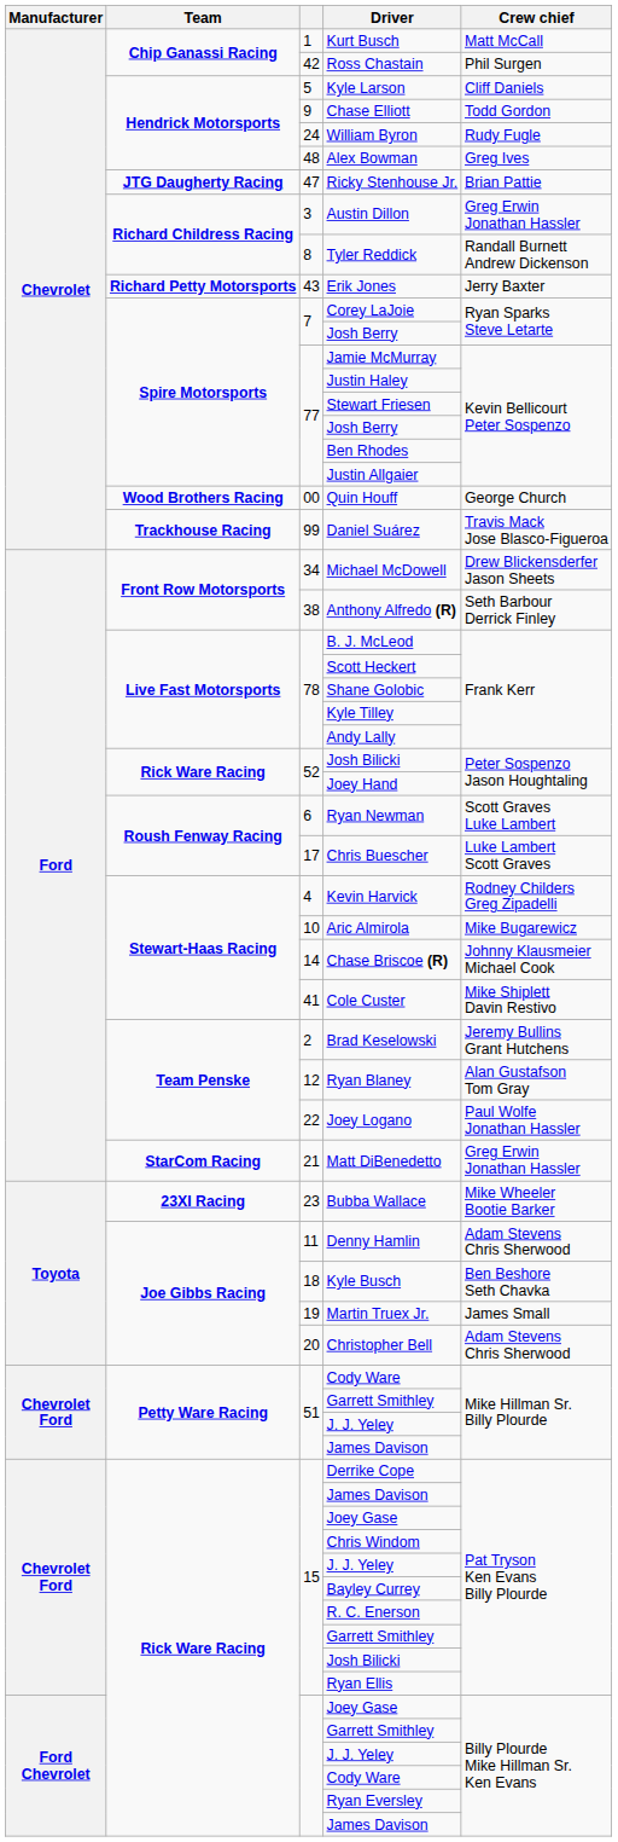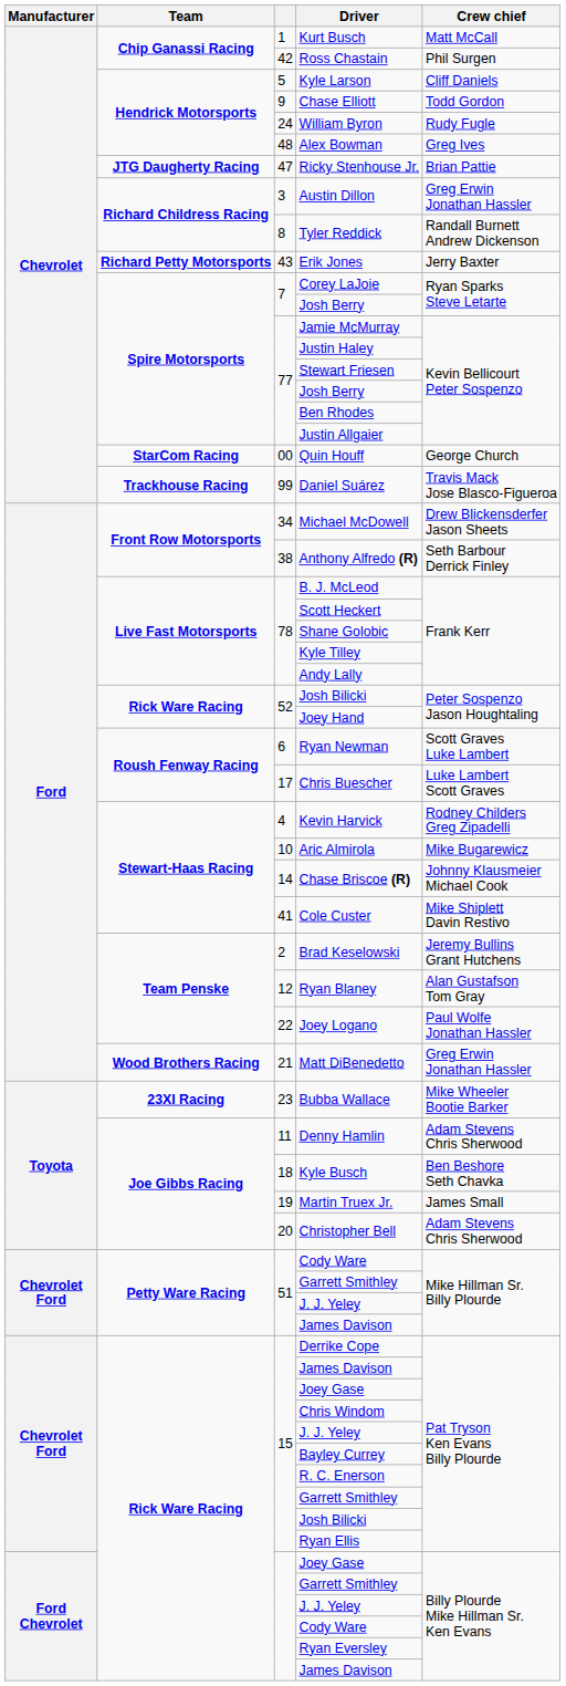Quin Houff | Team: Wood Brothers Racing -> StarCom Racing
Matt DiBenedetto | Team: StarCom Racing -> Wood Brothers Racing
